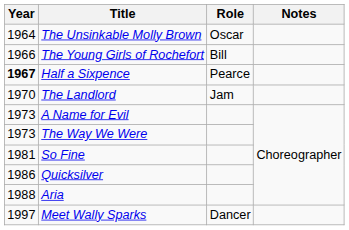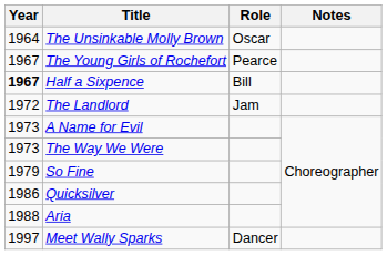The Young Girls of Rochefort | Year: 1966 -> 1967
The Young Girls of Rochefort | Role: Bill -> Pearce
Half a Sixpence | Role: Pearce -> Bill
The Landlord | Year: 1970 -> 1972
So Fine | Year: 1981 -> 1979
